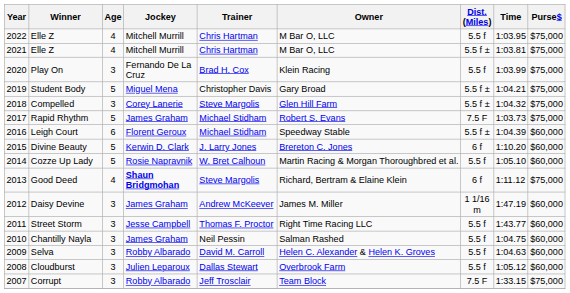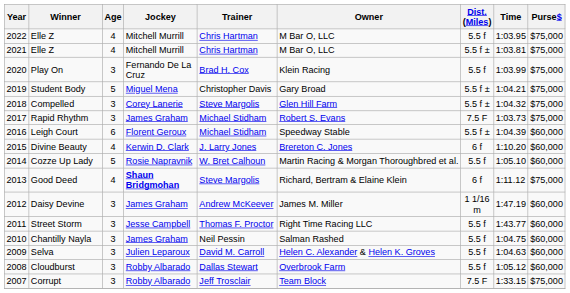Rapid Rhythm | Age: 5 -> 3
Divine Beauty | Age: 5 -> 4
Selva | Jockey: Robby Albarado -> Julien Leparoux
Cloudburst | Jockey: Julien Leparoux -> Robby Albarado
